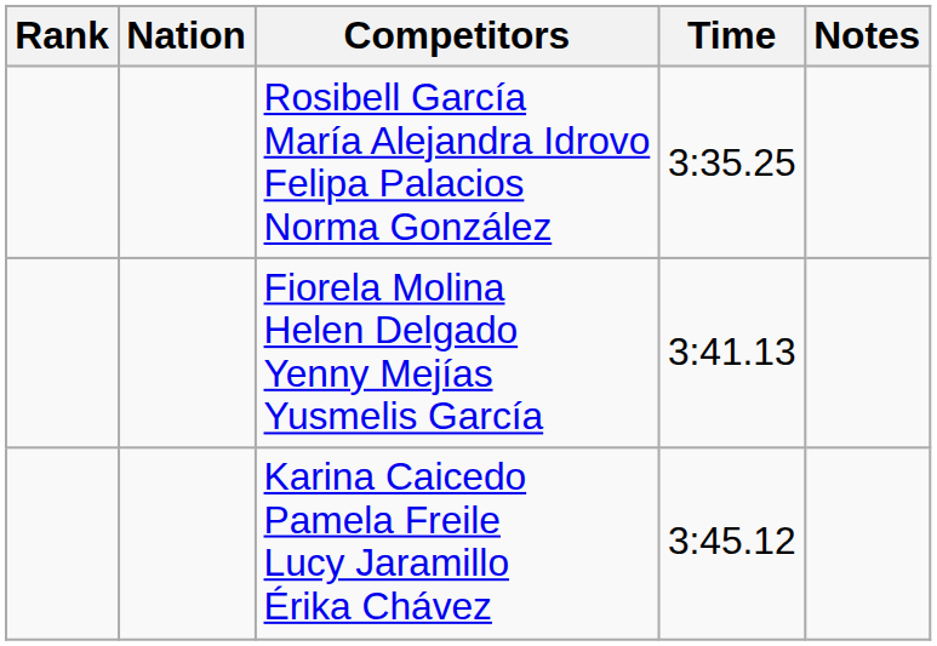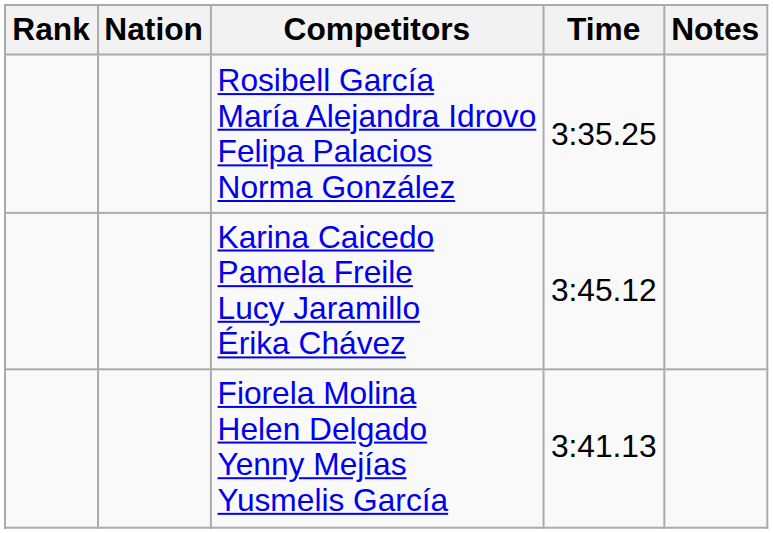rows swapped: Fiorela Molina Helen Delgado Yenny Mejías Yusmelis García <-> Karina Caicedo Pamela Freile Lucy Jaramillo Érika Chávez
